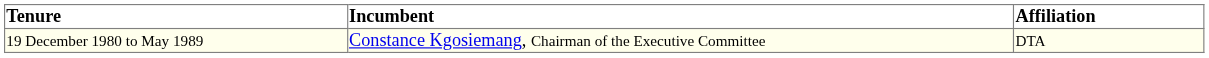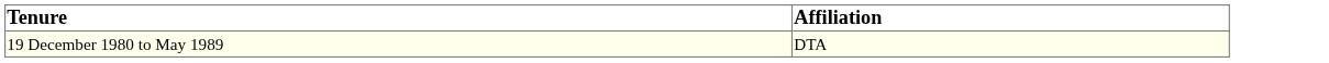- column: Incumbent | Constance Kgosiemang, Chairman of the Executive Committee
